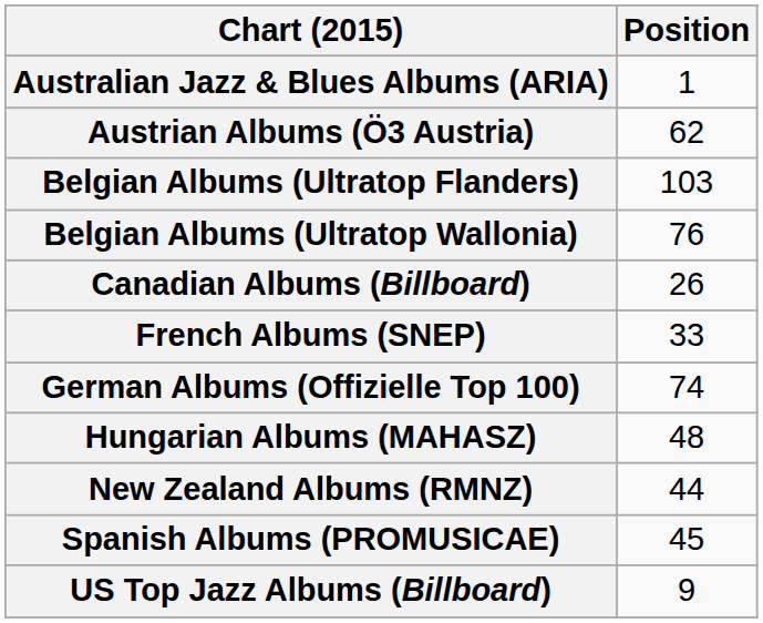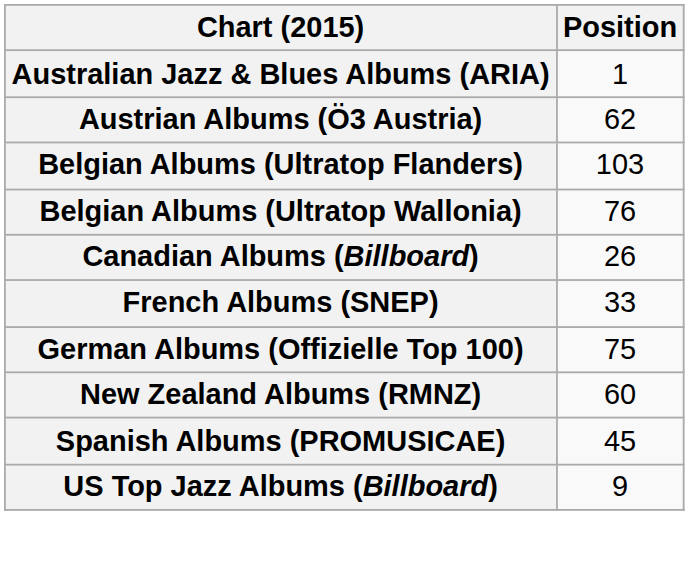German Albums (Offizielle Top 100) | Position: 74 -> 75
- row: Hungarian Albums (MAHASZ) | 48
New Zealand Albums (RMNZ) | Position: 44 -> 60
